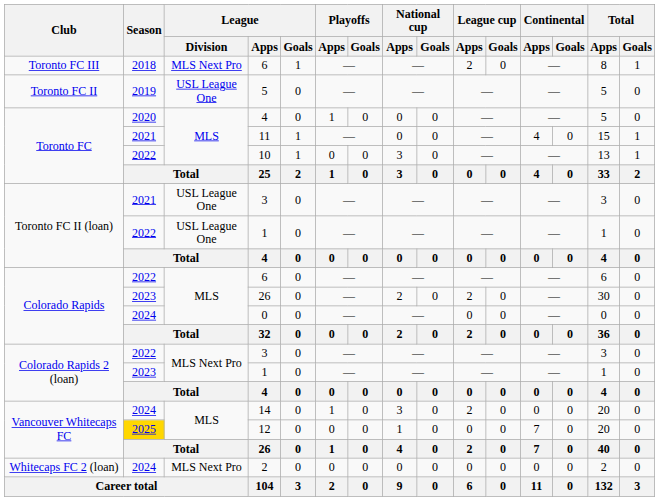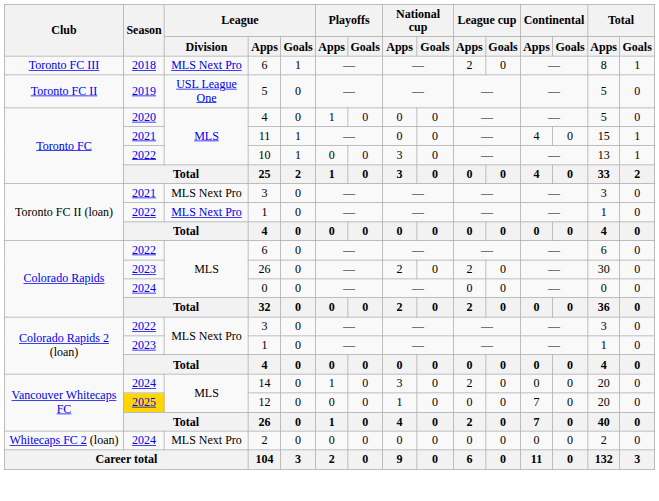Toronto FC II (loan) / 3 | League / Division: USL League One -> MLS Next Pro
Toronto FC II (loan) / 1 | League / Division: USL League One -> MLS Next Pro
